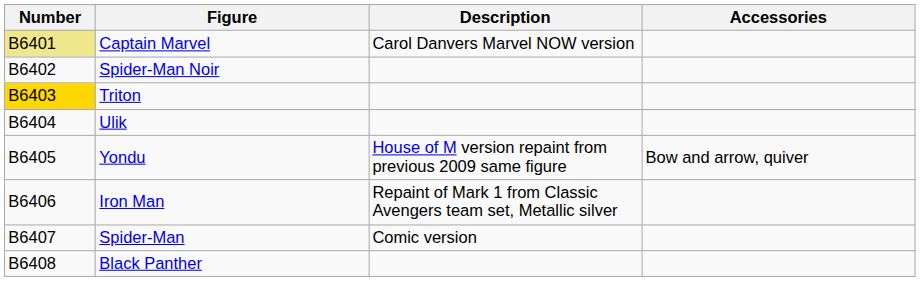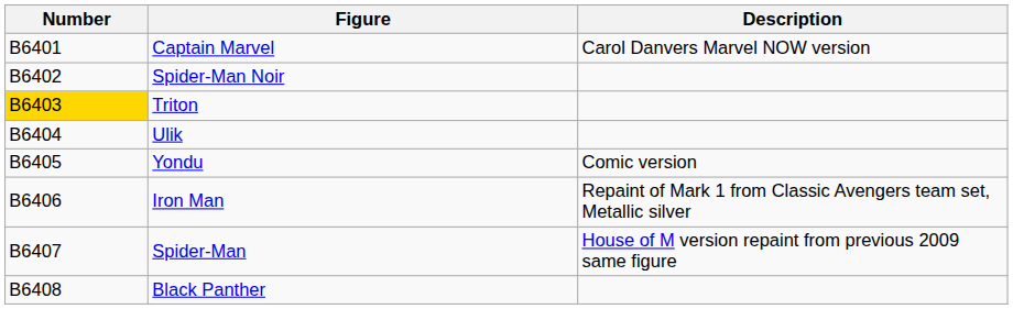- column: Accessories | Bow and arrow, quiver
Captain Marvel | Number: khaki background -> no background
Yondu | Description: House of M version repaint from previous 2009 same figure -> Comic version
Spider-Man | Description: Comic version -> House of M version repaint from previous 2009 same figure
